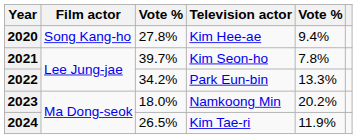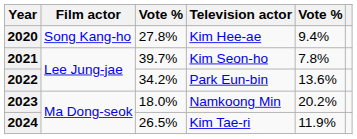2022 | column 5: 13.3% -> 13.6%
